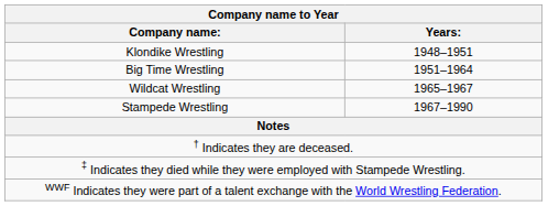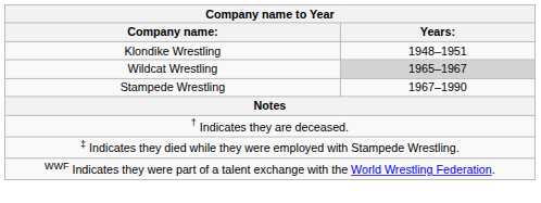- row: Big Time Wrestling | 1951–1964
Wildcat Wrestling | Years:: no background -> lightgrey background
